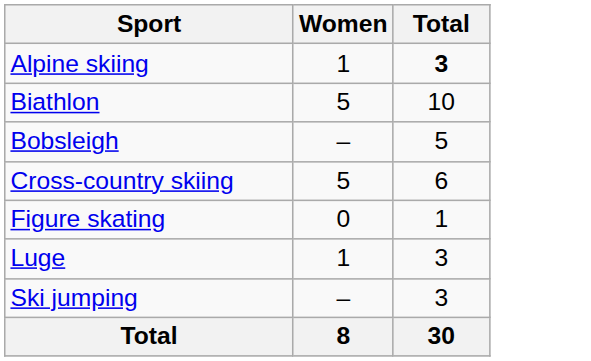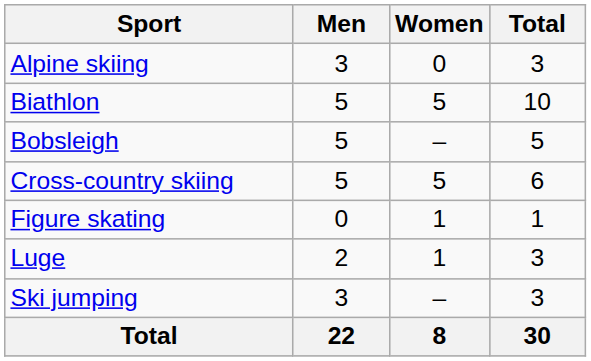+ column: Men | 3 | 5 | 5 | 5 | 0 | 2 | 3 | 22
Alpine skiing | Women: 1 -> 0
Alpine skiing | Total: bold -> normal
Figure skating | Women: 0 -> 1
